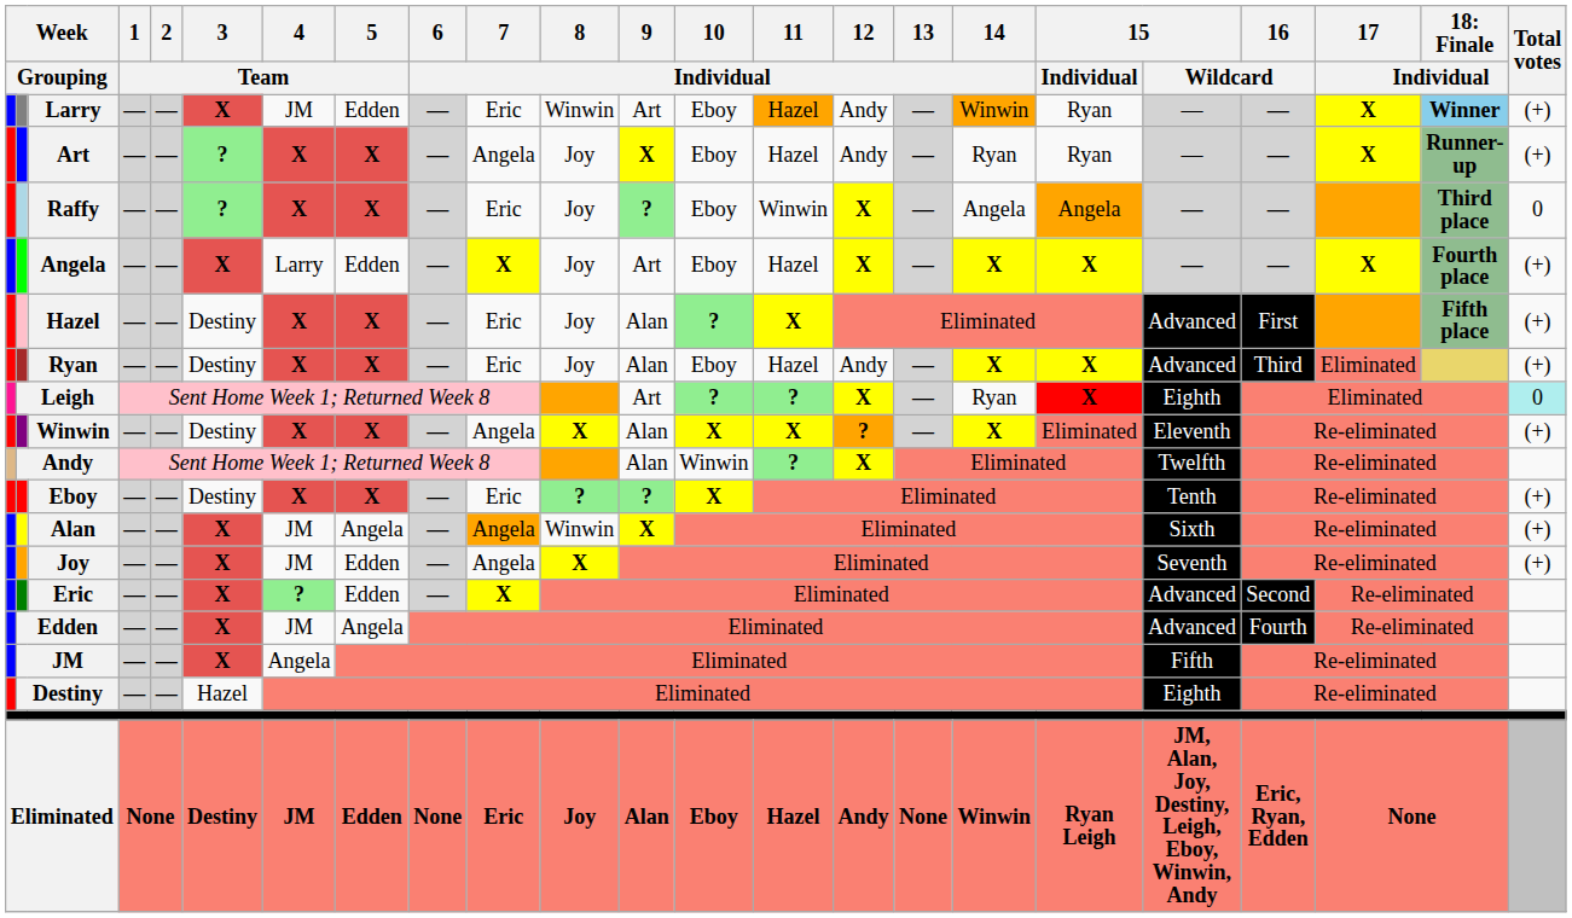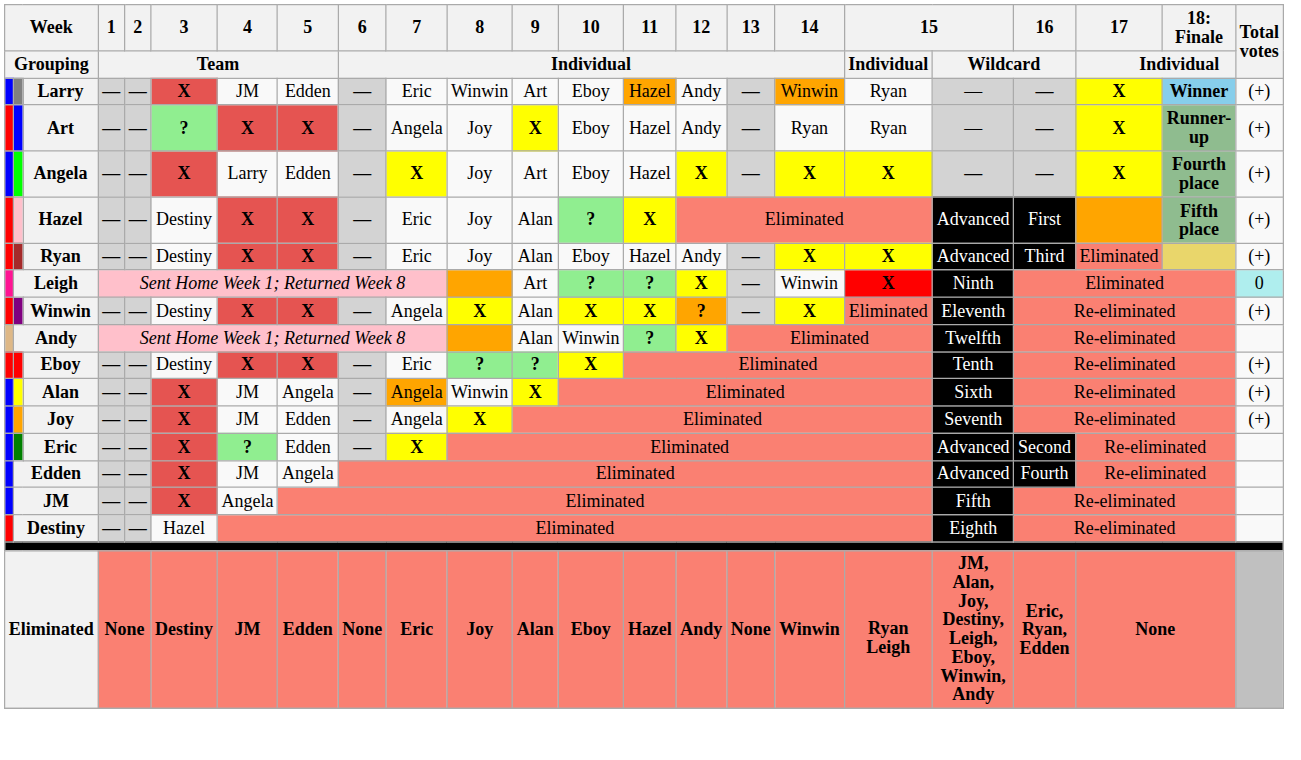- row: Raffy | — | — | ? | X | X | — | Eric | Joy | ? | Eboy | Winwin | X | — | Angela | Angela | — | — | Third place | 0
Leigh | 14 / Individual: Ryan -> Winwin
Leigh | 15 / Wildcard: Eighth -> Ninth
